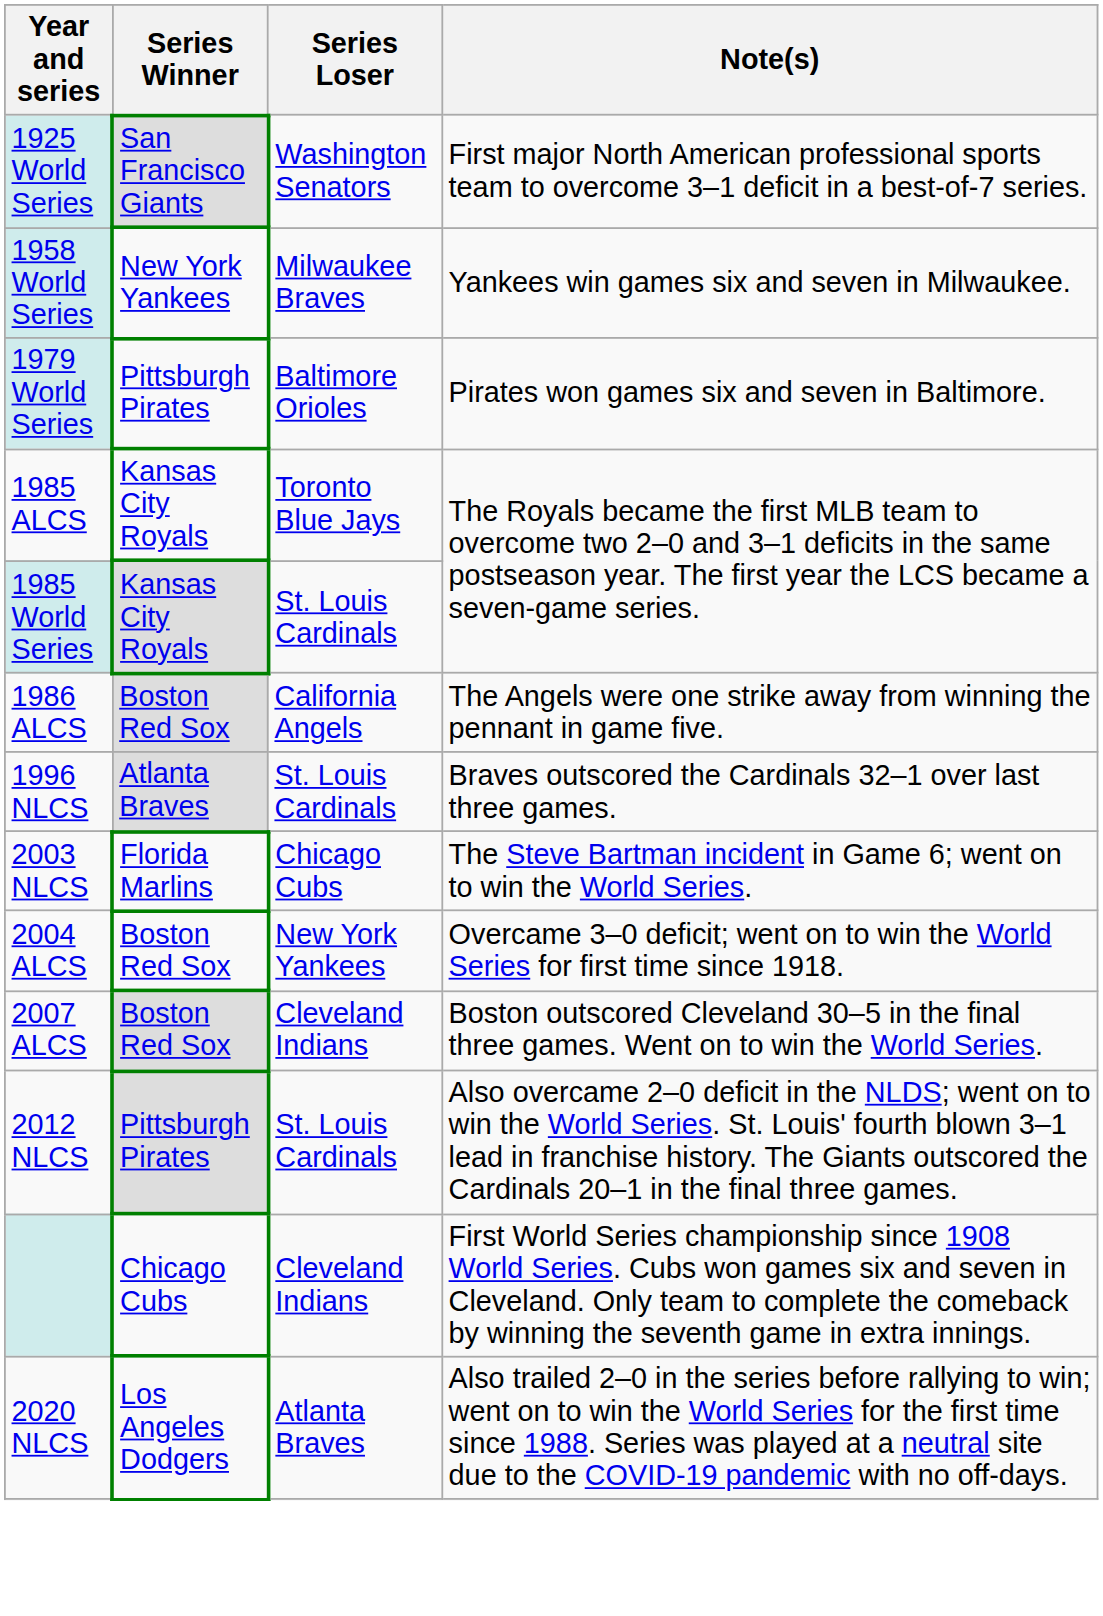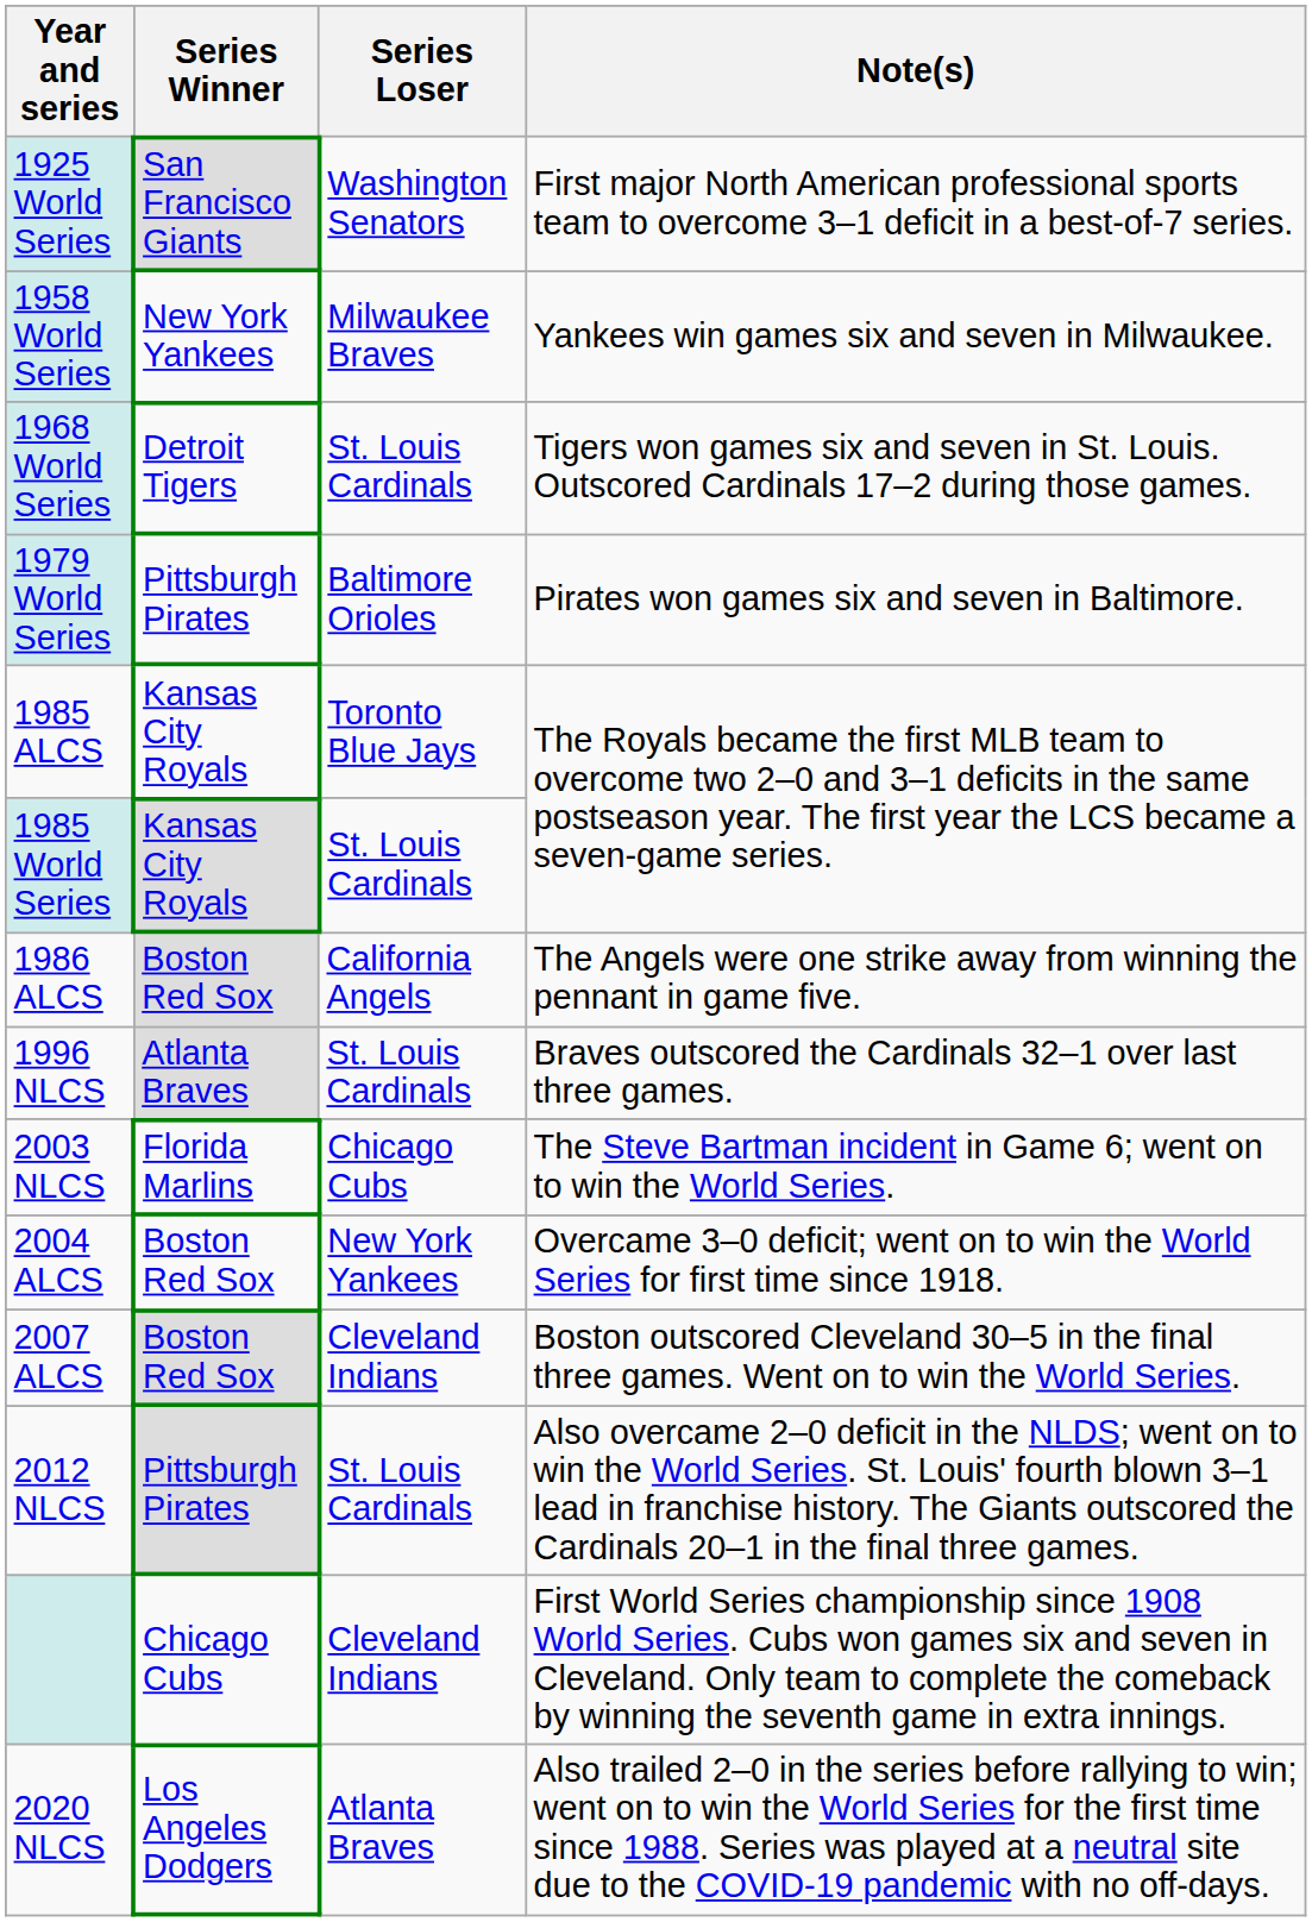+ row: 1968 World Series | Detroit Tigers | St. Louis Cardinals | Tigers won games six and seven in St. Louis. Outscored Cardinals 17–2 during those games.
